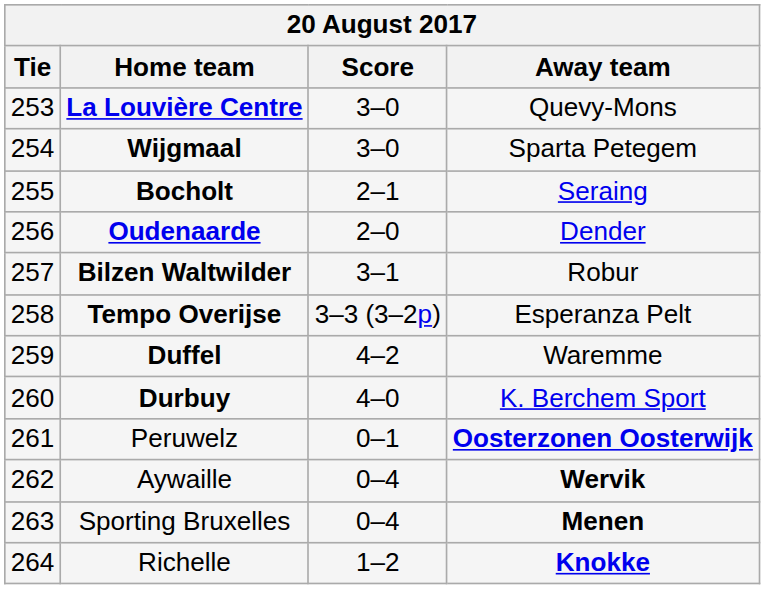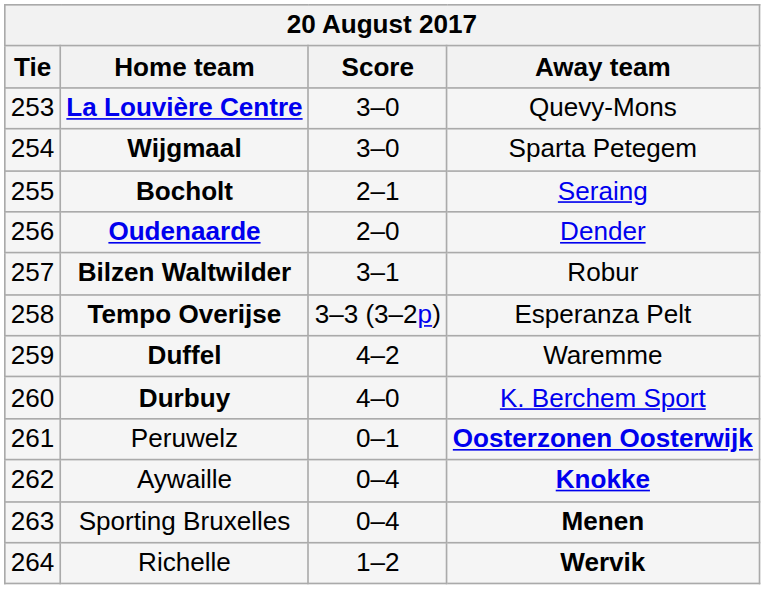Aywaille | Away team: Wervik -> Knokke
Richelle | Away team: Knokke -> Wervik
